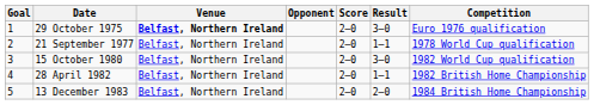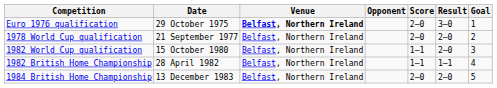columns swapped: Goal <-> Competition
21 September 1977 | Result: 1–1 -> 2–0
15 October 1980 | Score: 2–0 -> 1–1
15 October 1980 | Result: 3–0 -> 2–0
28 April 1982 | Score: 2–0 -> 1–1
